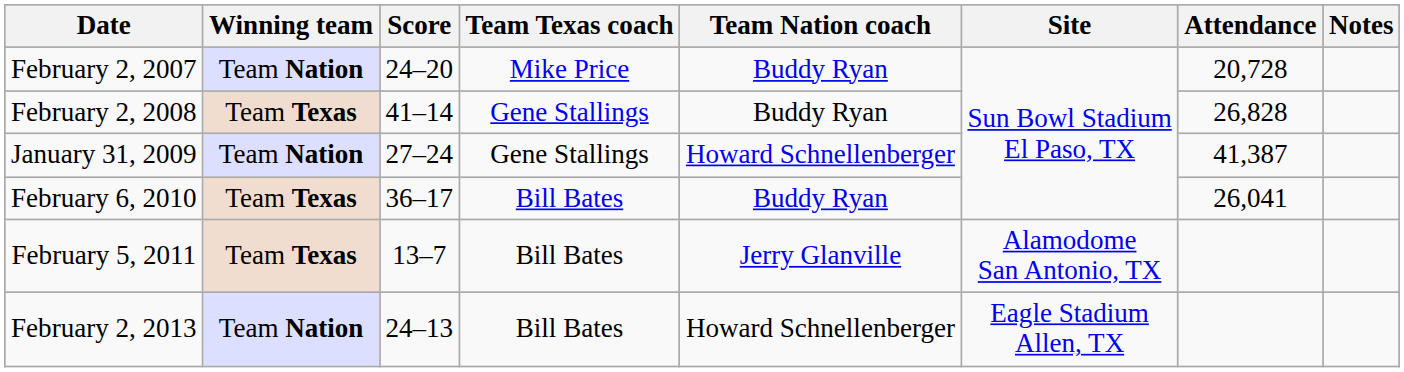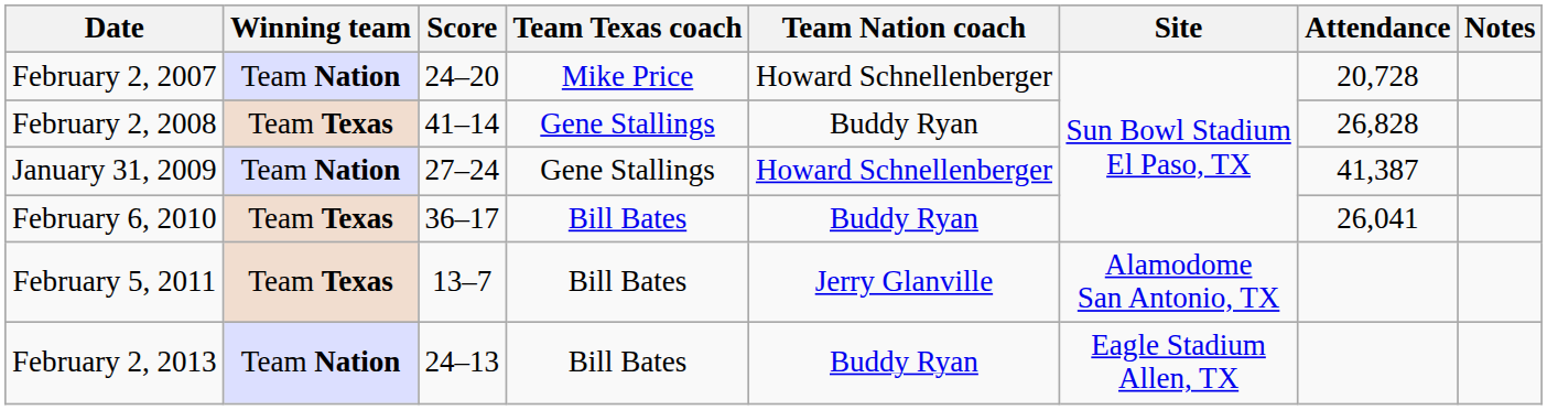February 2, 2007 | Team Nation coach: Buddy Ryan -> Howard Schnellenberger
February 2, 2013 | Team Nation coach: Howard Schnellenberger -> Buddy Ryan
